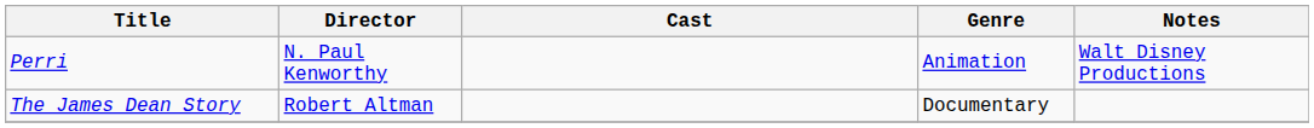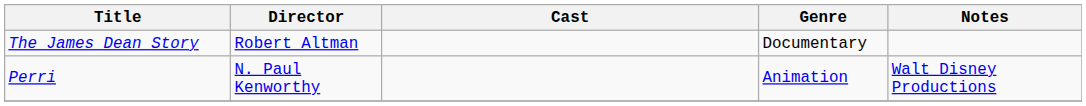rows swapped: The James Dean Story <-> Perri
